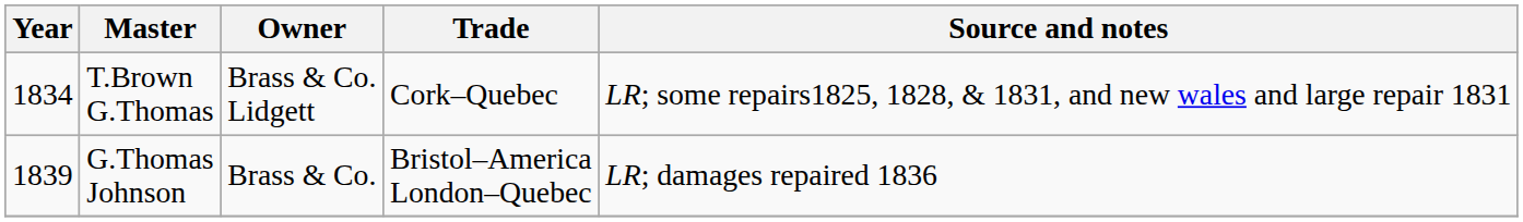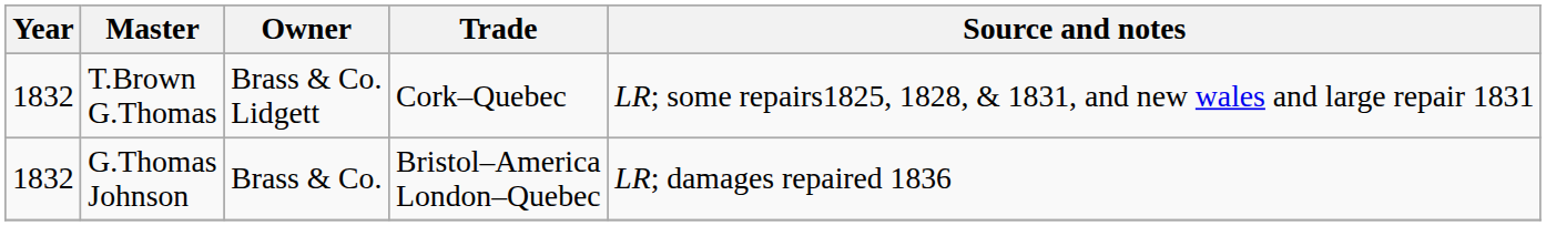T.Brown G.Thomas | Year: 1834 -> 1832
G.Thomas Johnson | Year: 1839 -> 1832
